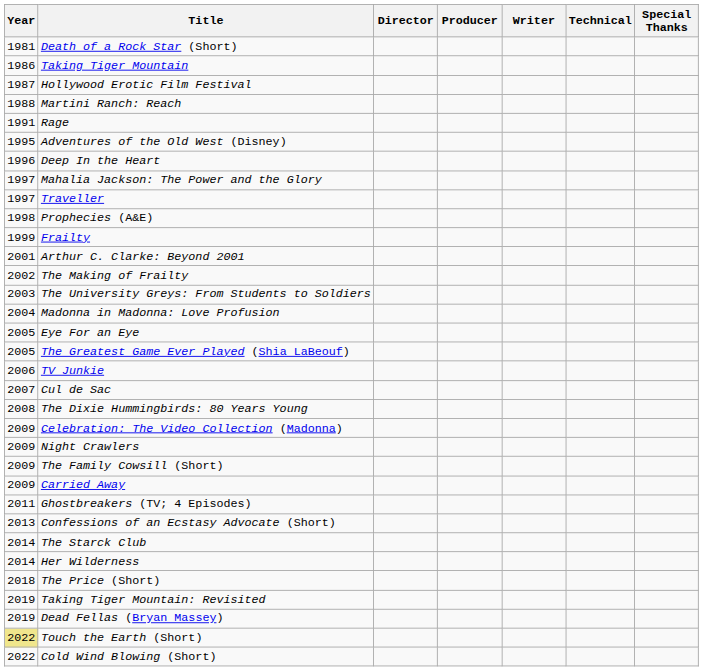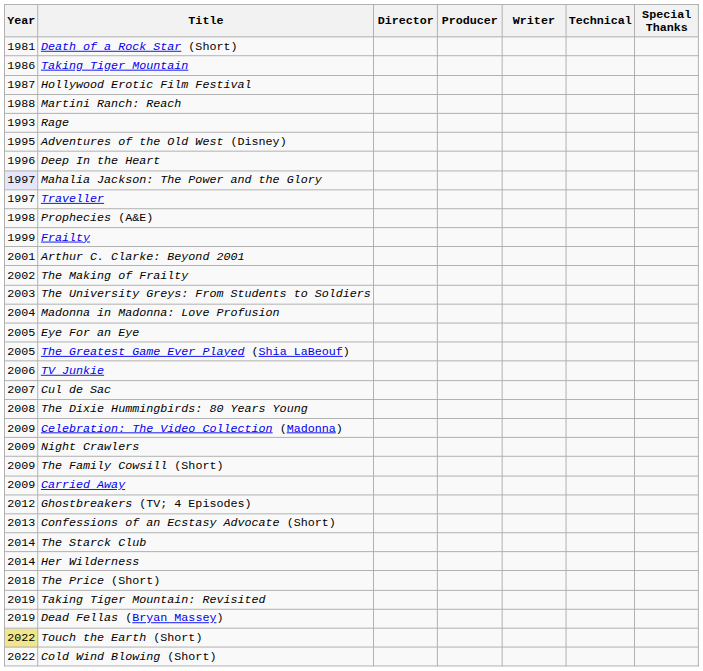Rage | Year: 1991 -> 1993
Mahalia Jackson: The Power and the Glory | Year: no background -> lavender background
Ghostbreakers (TV; 4 Episodes) | Year: 2011 -> 2012
